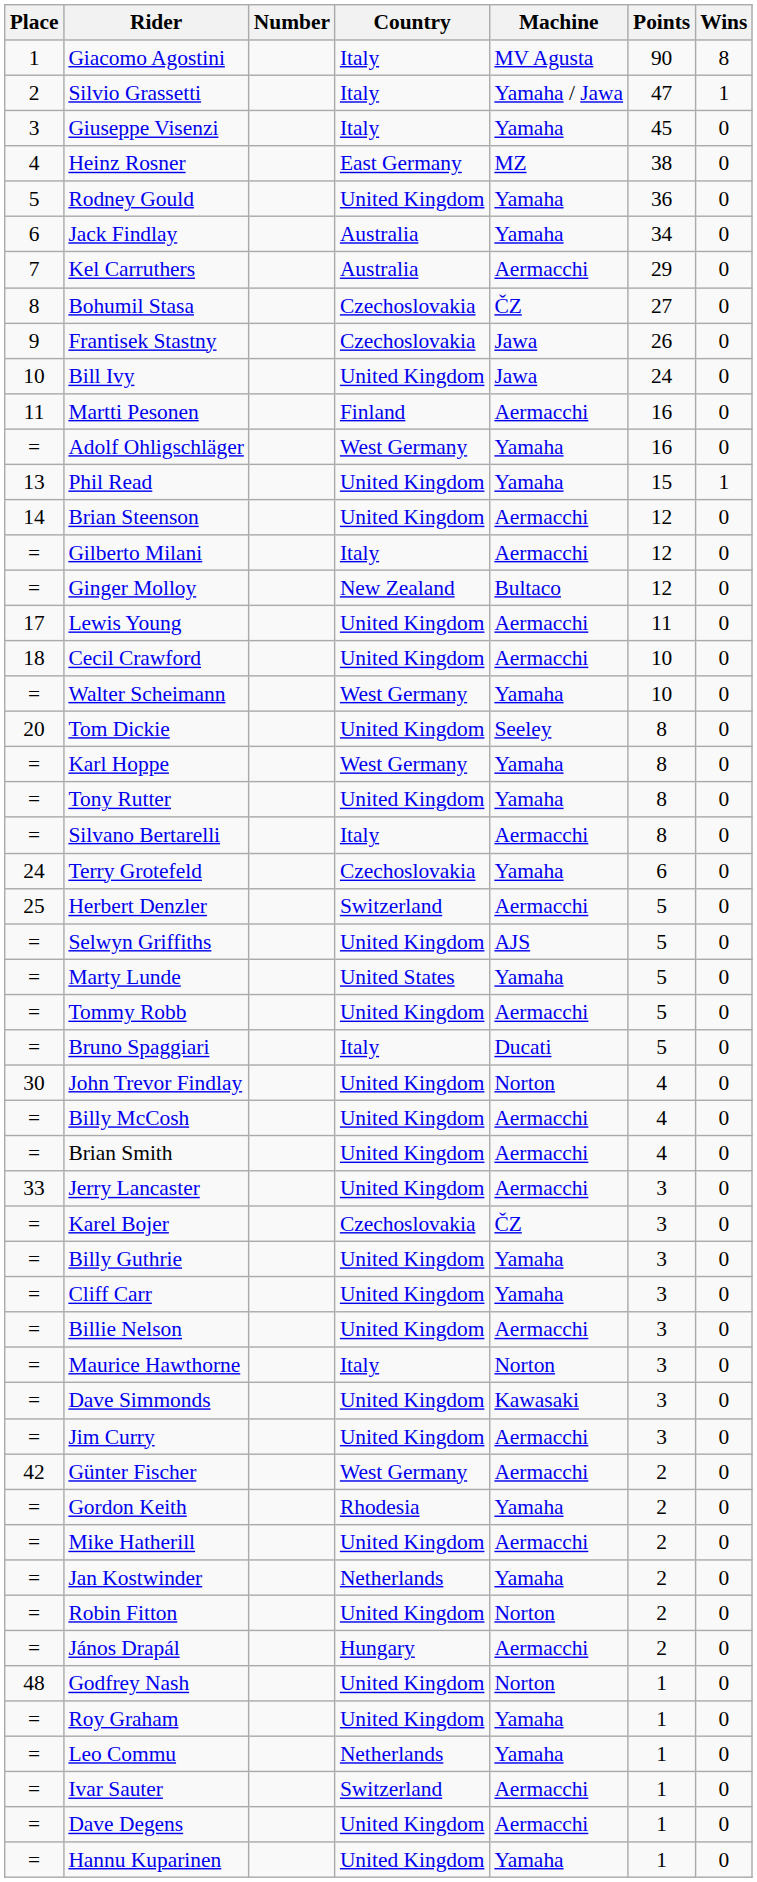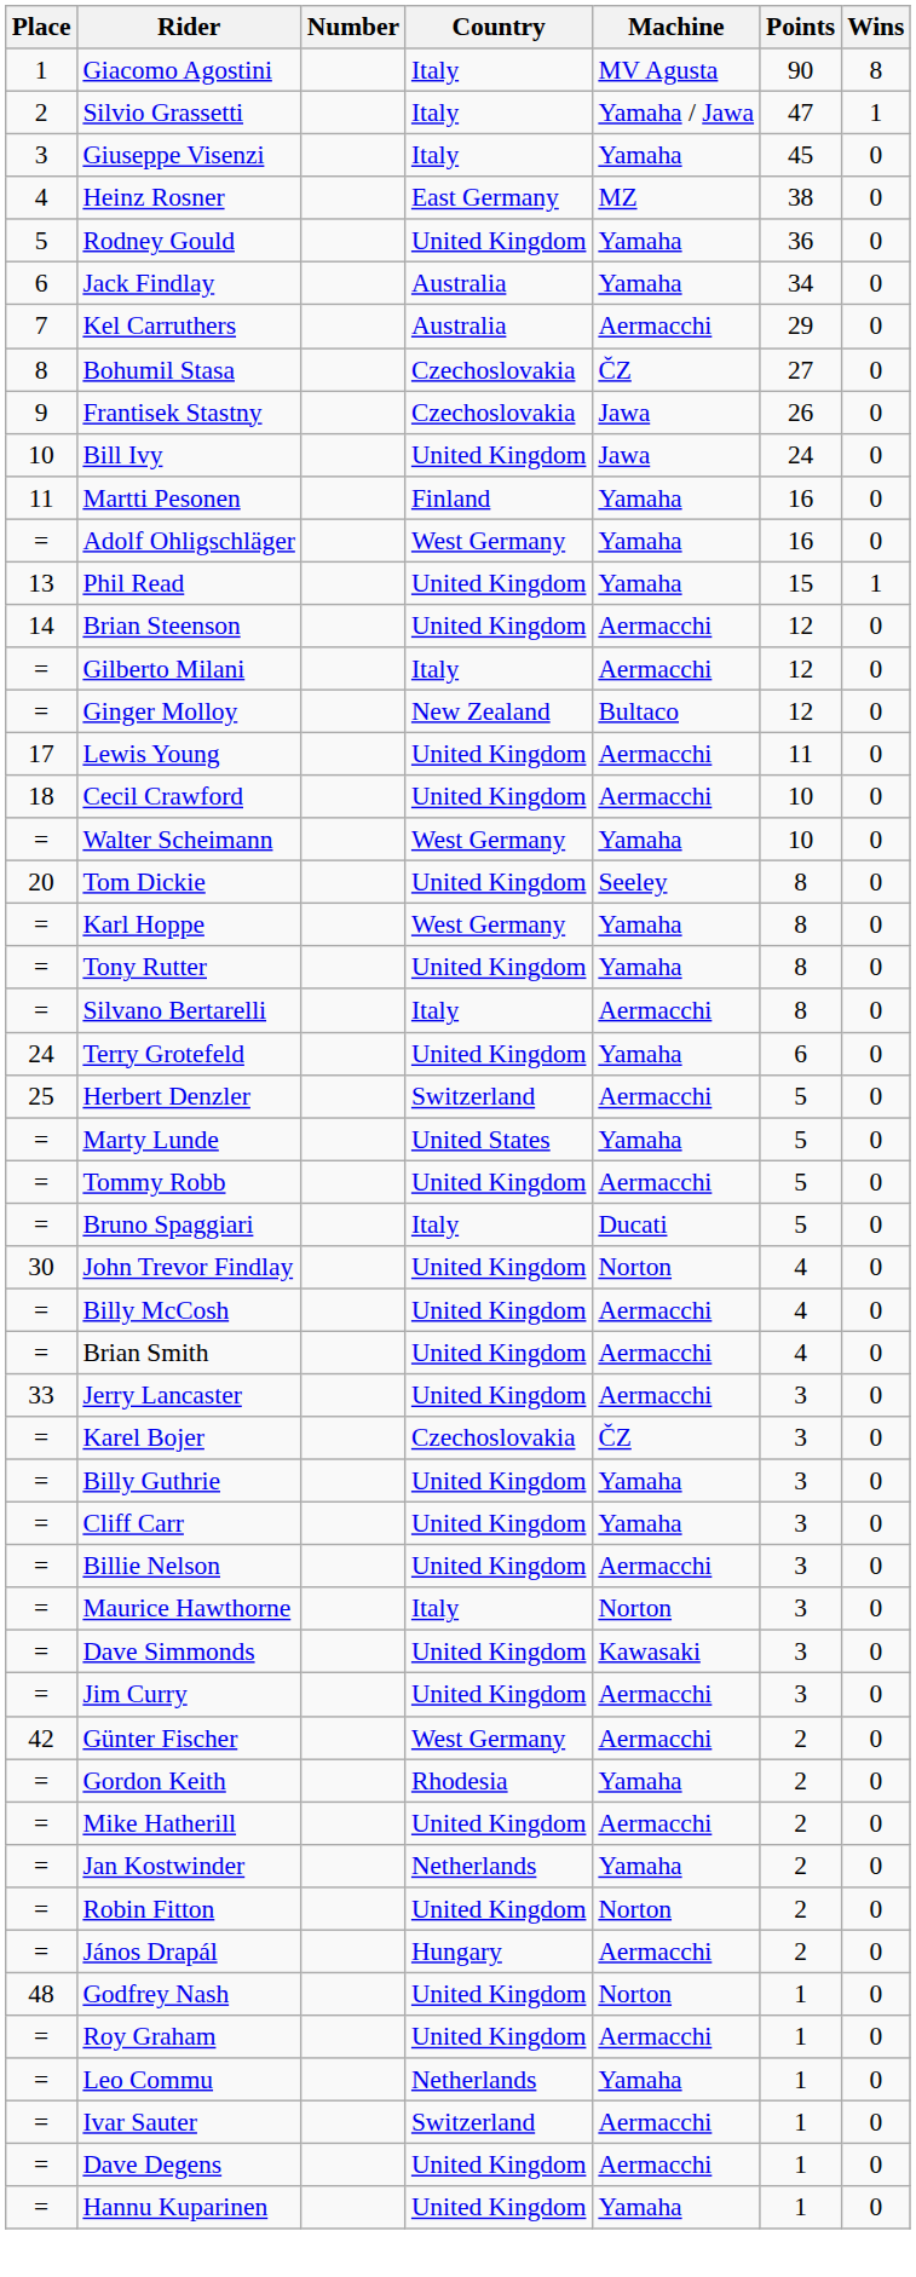Martti Pesonen | Machine: Aermacchi -> Yamaha
Terry Grotefeld | Country: Czechoslovakia -> United Kingdom
- row: = | Selwyn Griffiths | United Kingdom | AJS | 5 | 0
Roy Graham | Machine: Yamaha -> Aermacchi
